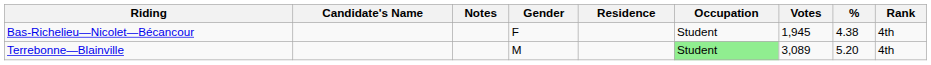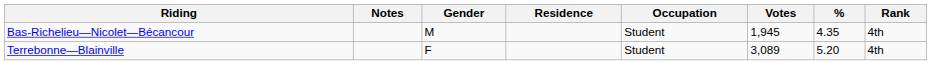- column: Candidate's Name
Bas-Richelieu—Nicolet—Bécancour | Gender: F -> M
Bas-Richelieu—Nicolet—Bécancour | %: 4.38 -> 4.35
Terrebonne—Blainville | Gender: M -> F
Terrebonne—Blainville | Occupation: lightgreen background -> no background
